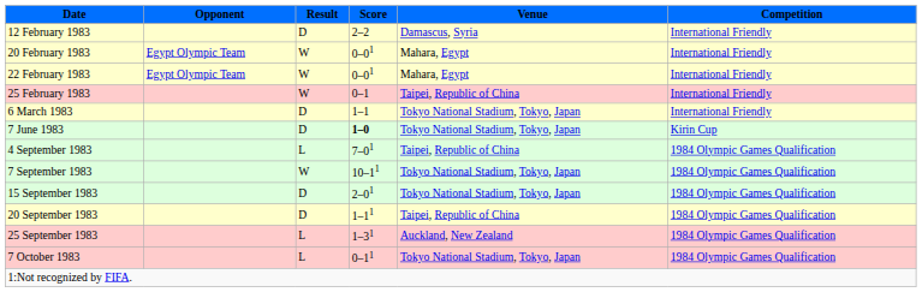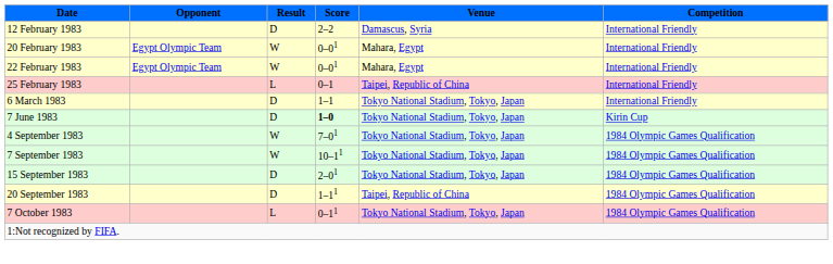25 February 1983 | Result: W -> L
4 September 1983 | Result: L -> W
4 September 1983 | Venue: Taipei, Republic of China -> Tokyo National Stadium, Tokyo, Japan
- row: 25 September 1983 | L | 1–31 | Auckland, New Zealand | 1984 Olympic Games Qualification
